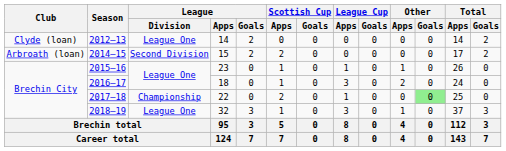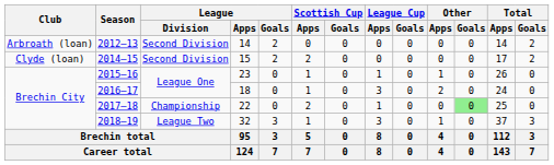2012–13 | Club: Clyde (loan) -> Arbroath (loan)
2012–13 | League / Division: League One -> Second Division
2014–15 | Club: Arbroath (loan) -> Clyde (loan)
2018–19 | League / Division: League One -> League Two
